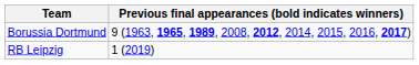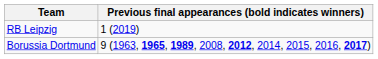rows swapped: RB Leipzig <-> Borussia Dortmund
